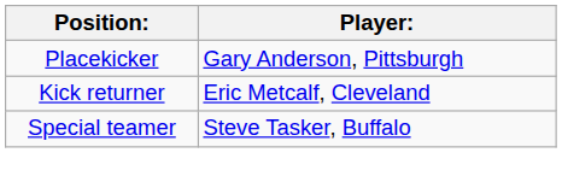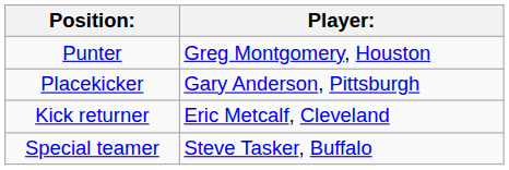+ row: Punter | Greg Montgomery, Houston
